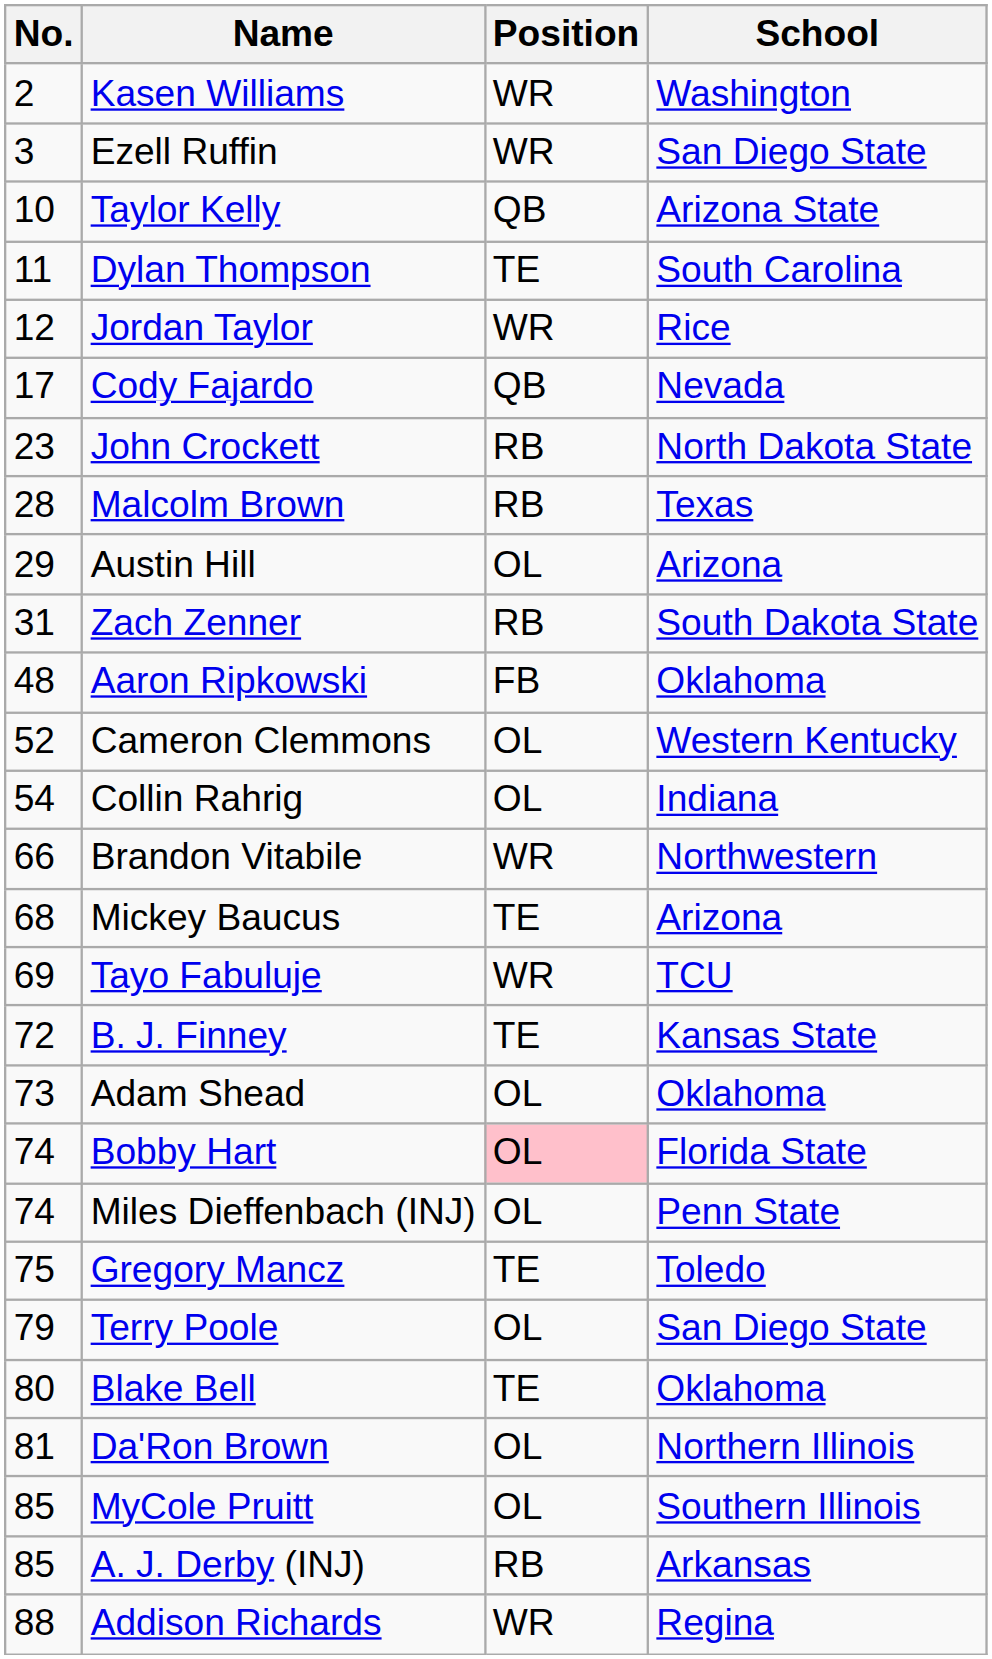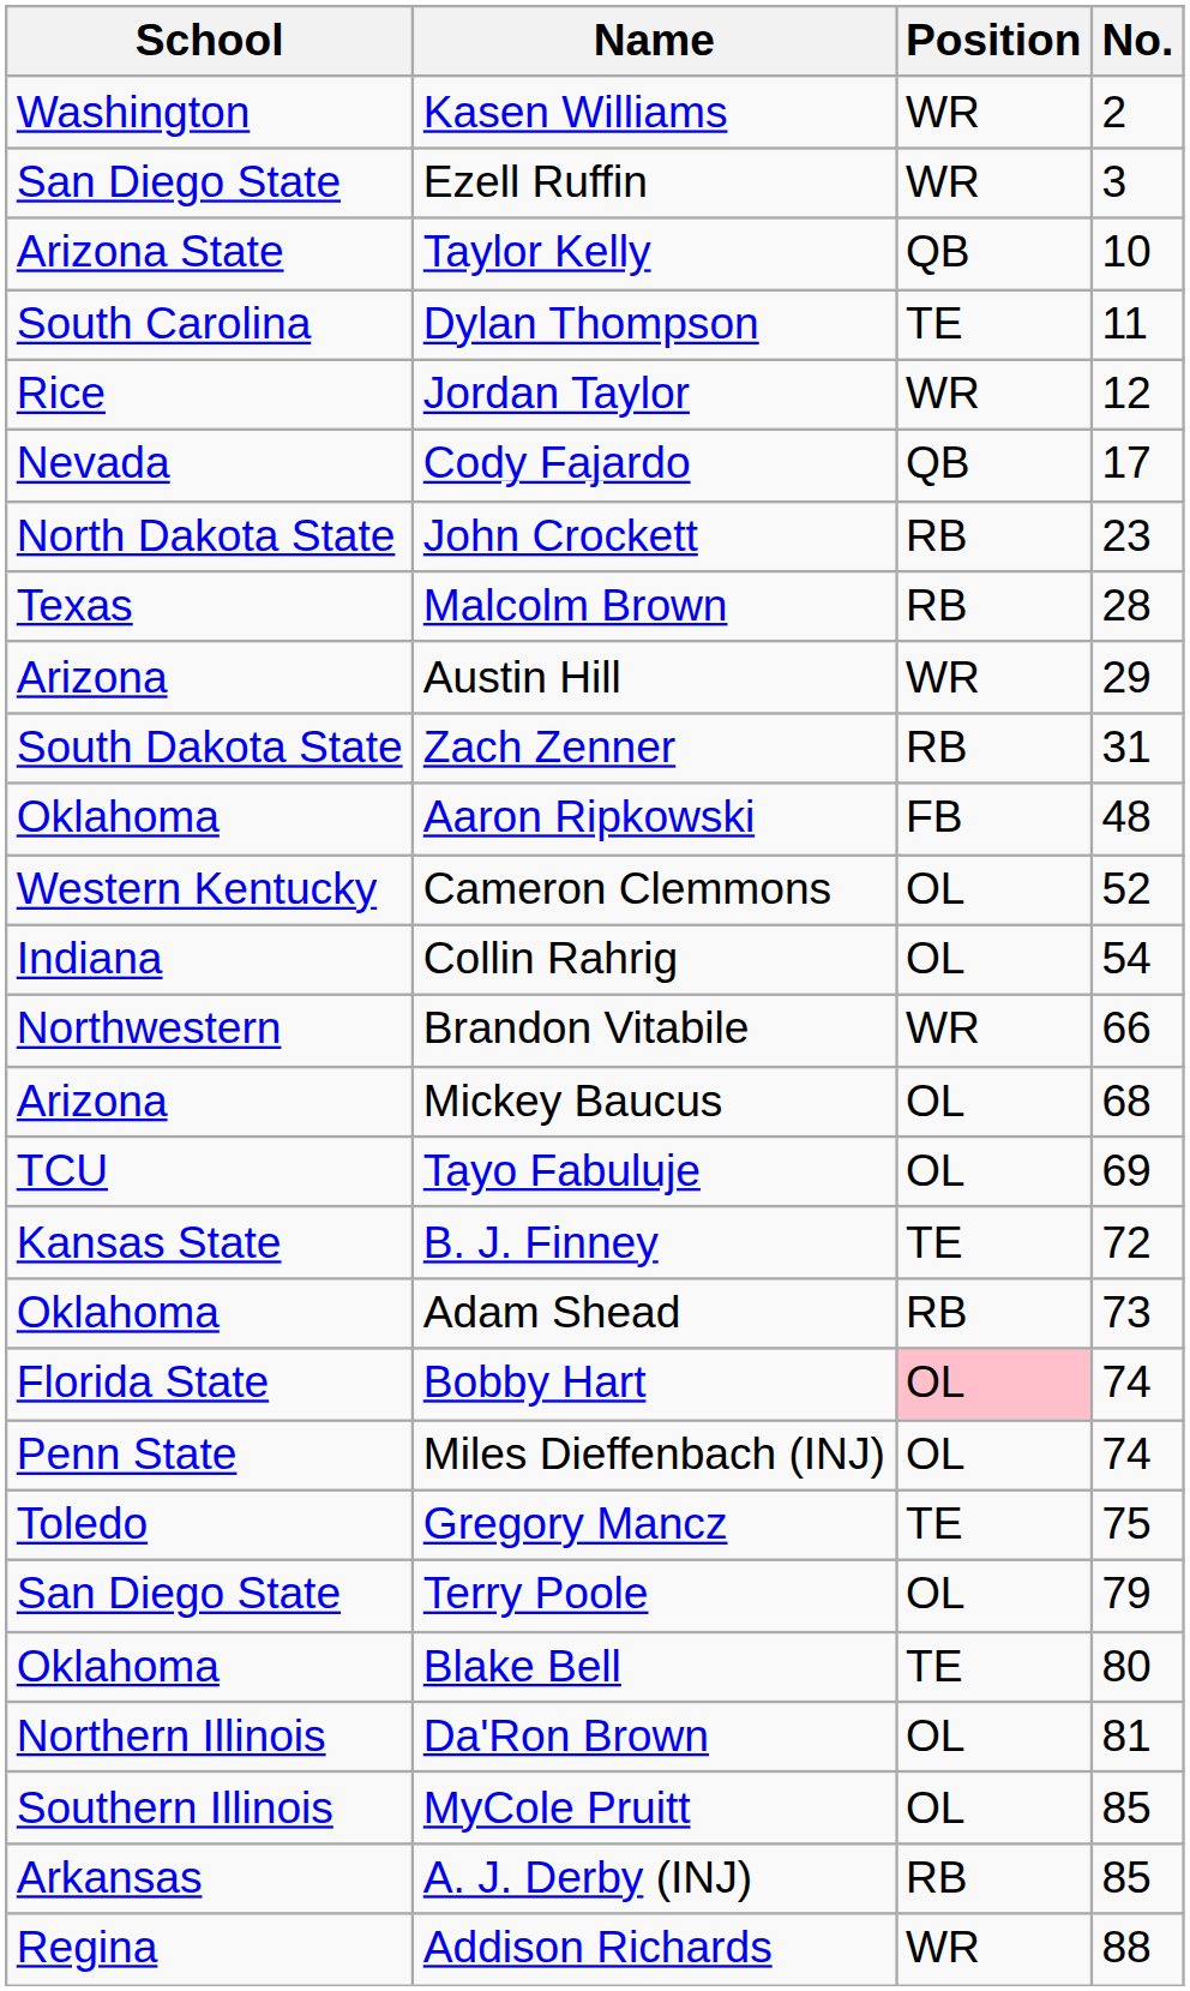columns swapped: No. <-> School
Austin Hill | Position: OL -> WR
Mickey Baucus | Position: TE -> OL
Tayo Fabuluje | Position: WR -> OL
Adam Shead | Position: OL -> RB
